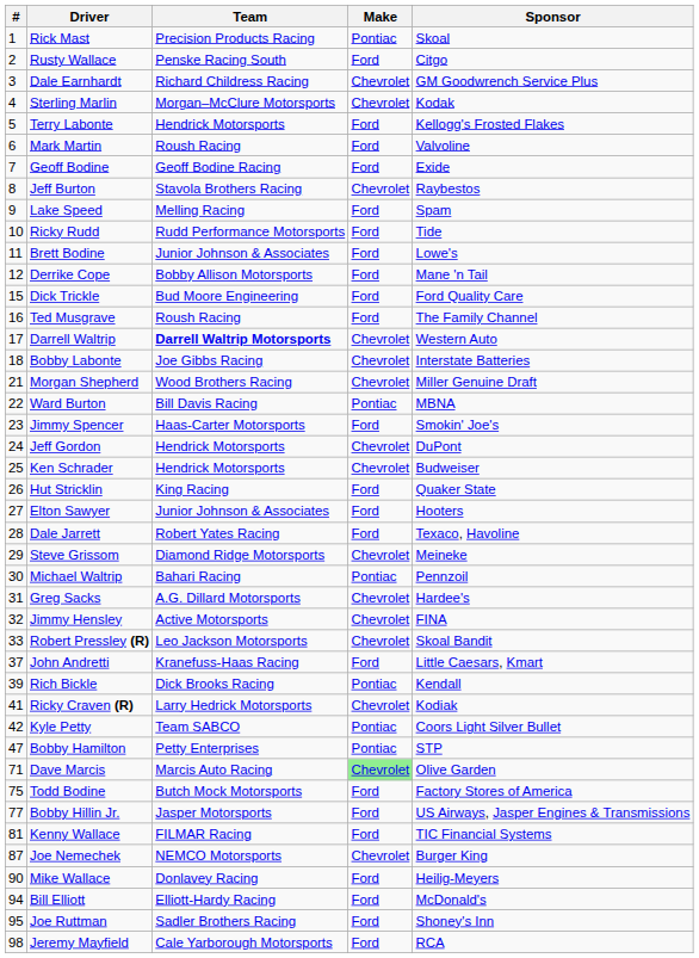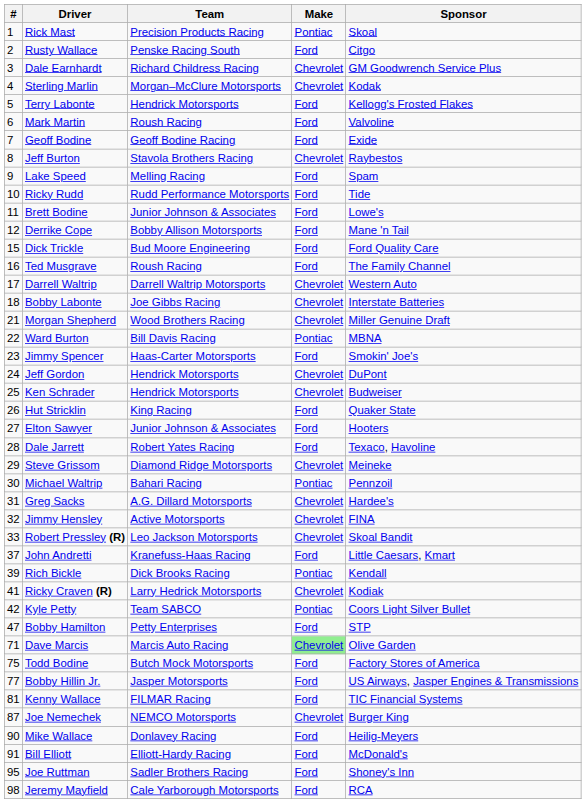Darrell Waltrip | Team: bold -> normal
Bobby Hamilton | Make: Pontiac -> Ford
Bill Elliott | #: 94 -> 91
